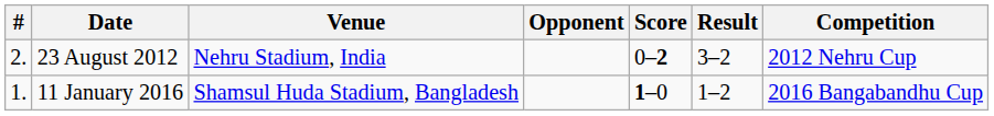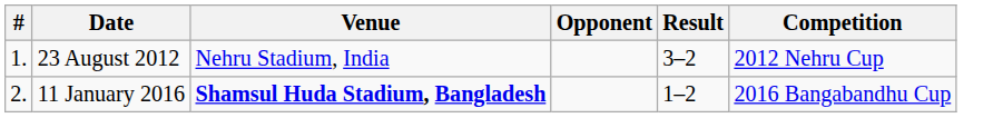- column: Score | 0–2 | 1–0
23 August 2012 | #: 2. -> 1.
11 January 2016 | #: 1. -> 2.
11 January 2016 | Venue: normal -> bold
